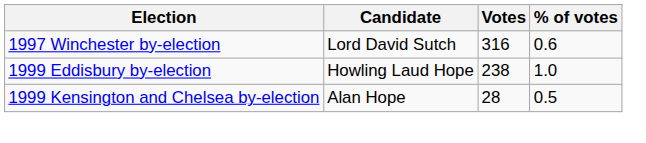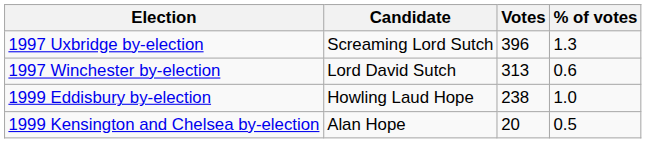+ row: 1997 Uxbridge by-election | Screaming Lord Sutch | 396 | 1.3
1997 Winchester by-election | Votes: 316 -> 313
1999 Kensington and Chelsea by-election | Votes: 28 -> 20
